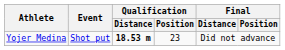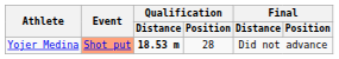Yojer Medina | Event: no background -> lightsalmon background
Yojer Medina | Qualification / Position: 23 -> 28
